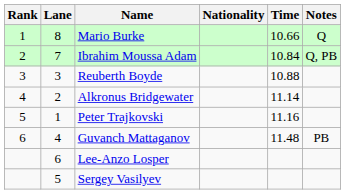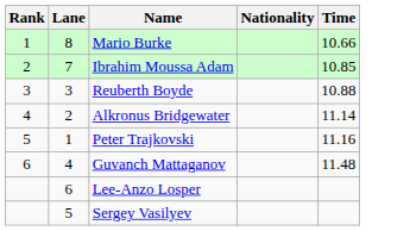- column: Notes | Q | Q, PB | PB
Ibrahim Moussa Adam | Time: 10.84 -> 10.85
